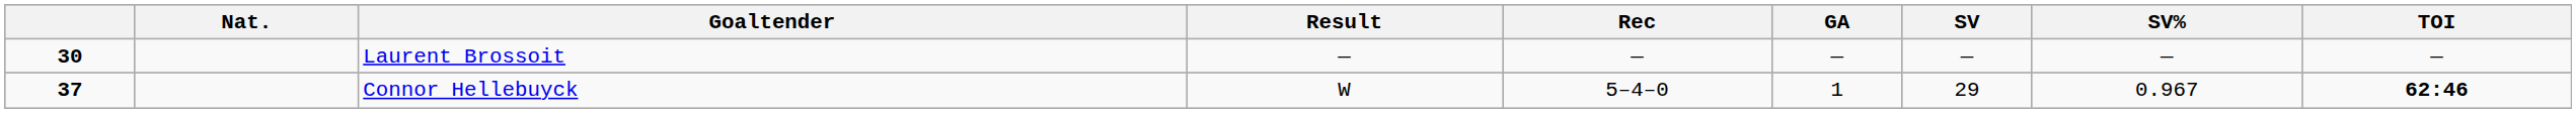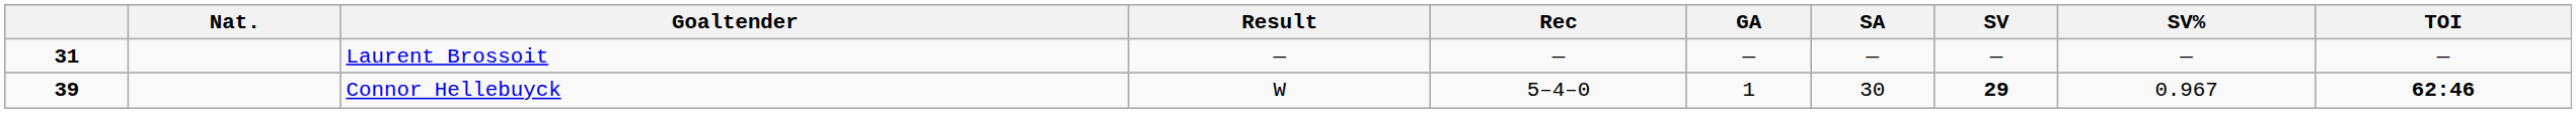+ column: SA | — | 30
Laurent Brossoit | column 1: 30 -> 31
Connor Hellebuyck | column 1: 37 -> 39
Connor Hellebuyck | SV: normal -> bold
